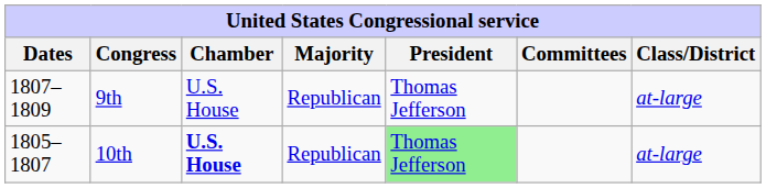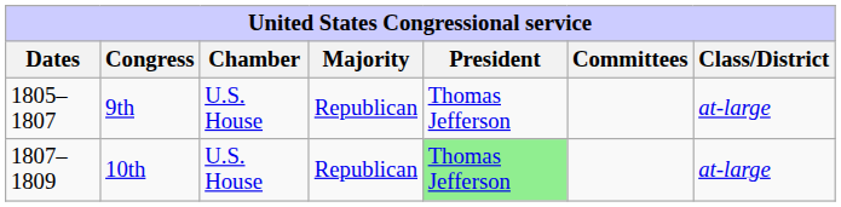9th | Dates: 1807–1809 -> 1805–1807
10th | Dates: 1805–1807 -> 1807–1809
10th | Chamber: bold -> normal
